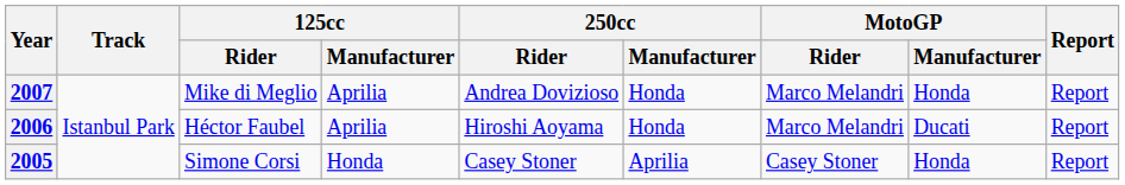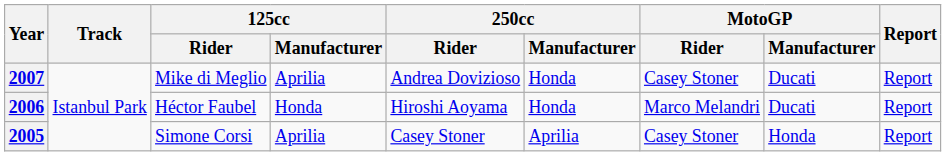2007 | MotoGP / Rider: Marco Melandri -> Casey Stoner
2007 | MotoGP / Manufacturer: Honda -> Ducati
2006 | 125cc / Manufacturer: Aprilia -> Honda
2005 | 125cc / Manufacturer: Honda -> Aprilia
